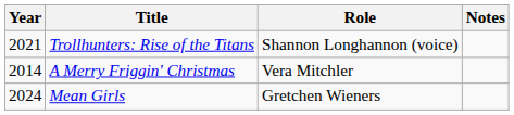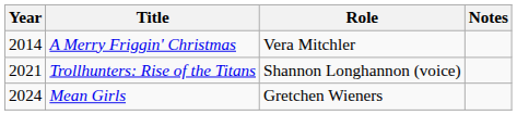rows swapped: A Merry Friggin' Christmas <-> Trollhunters: Rise of the Titans
